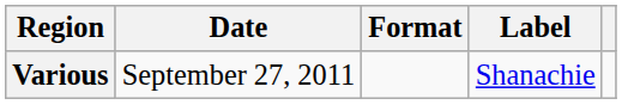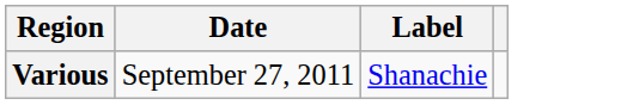- column: Format
